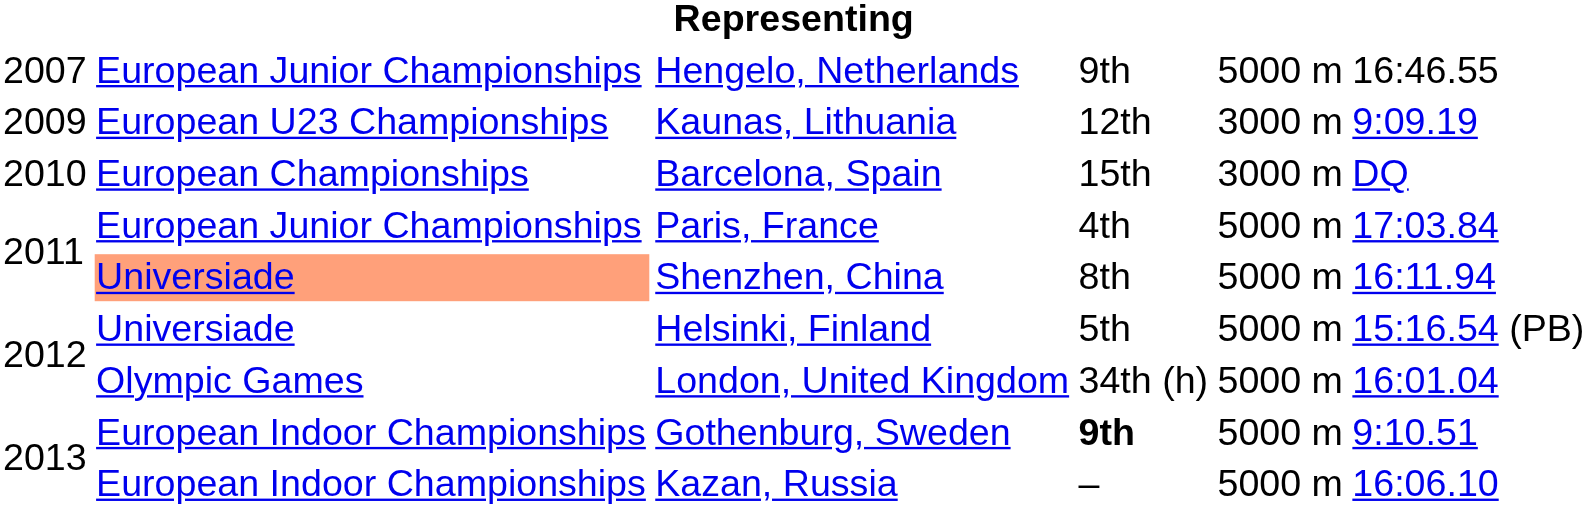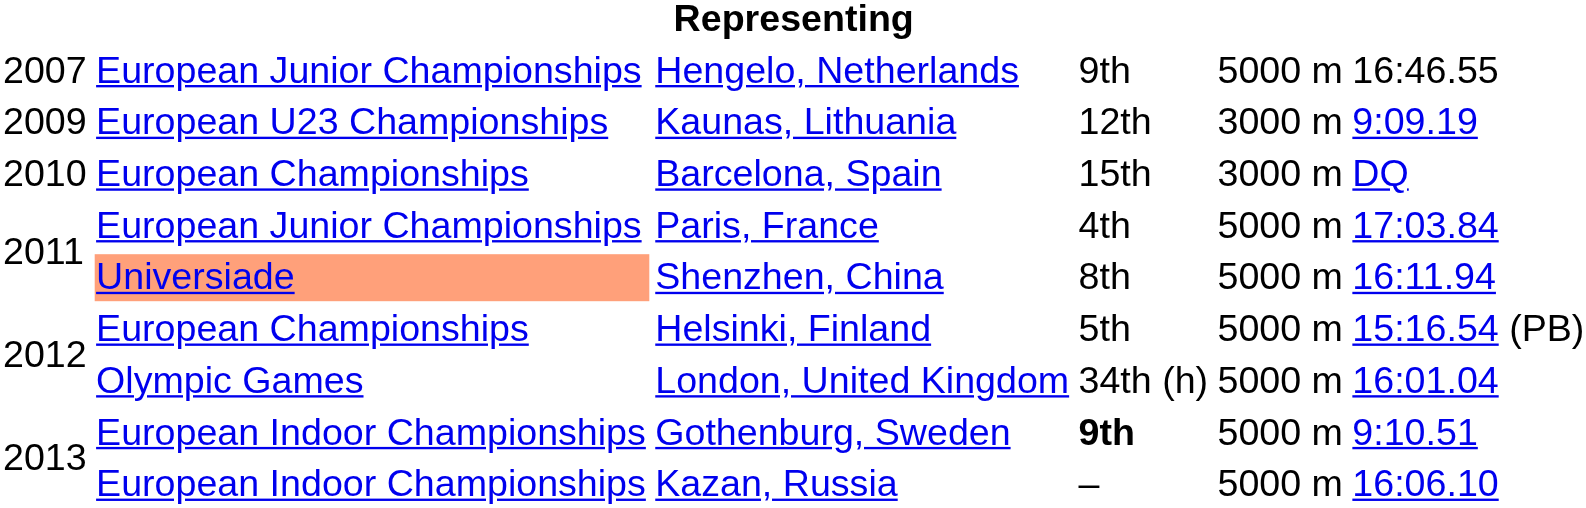Helsinki, Finland | column 2: Universiade -> European Championships
